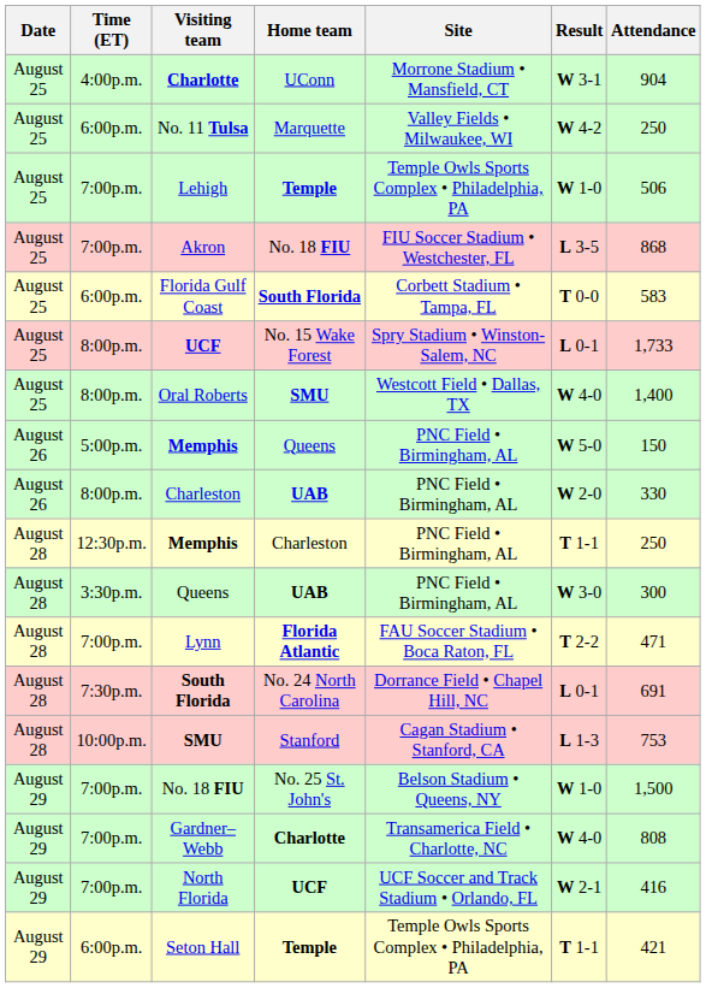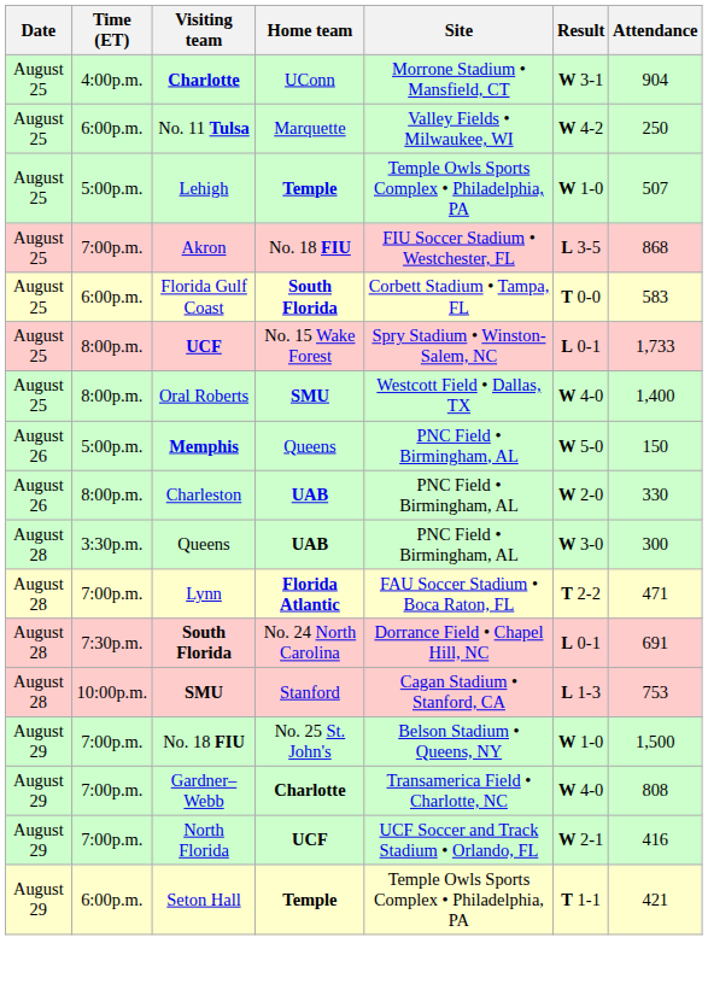Lehigh | Time (ET): 7:00p.m. -> 5:00p.m.
Lehigh | Attendance: 506 -> 507
- row: August 28 | 12:30p.m. | Memphis | Charleston | PNC Field • Birmingham, AL | T 1-1 | 250
